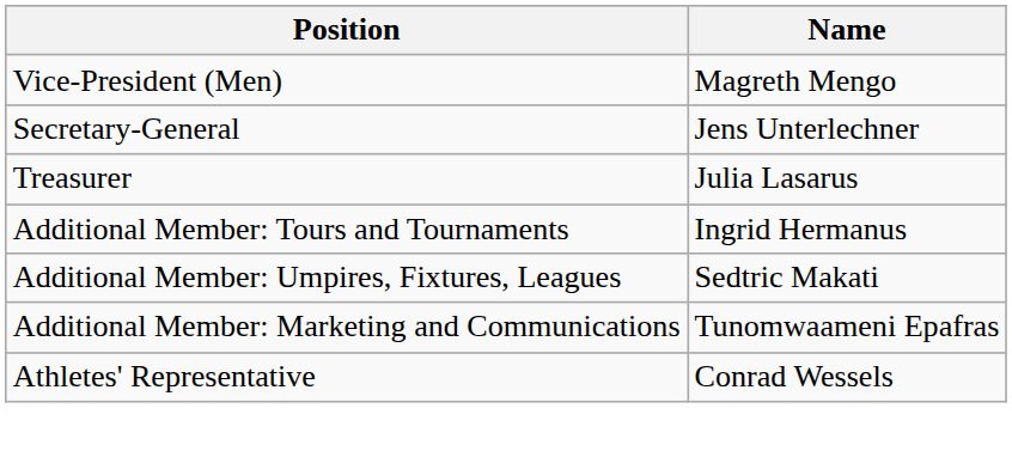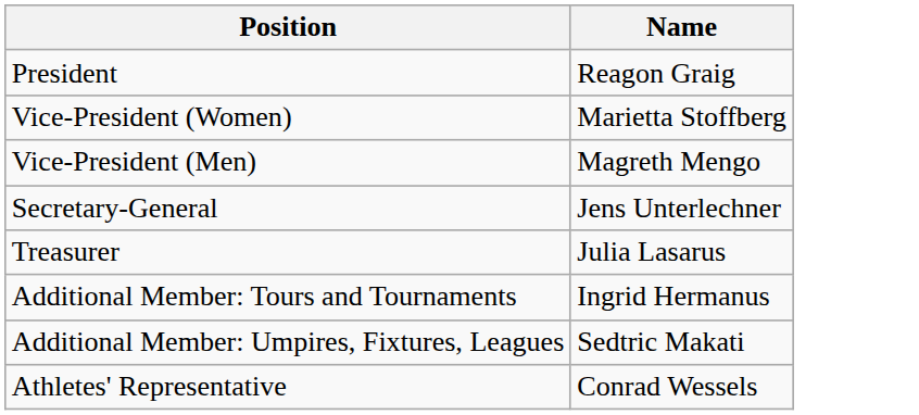+ row: President | Reagon Graig
+ row: Vice-President (Women) | Marietta Stoffberg
- row: Additional Member: Marketing and Communications | Tunomwaameni Epafras
